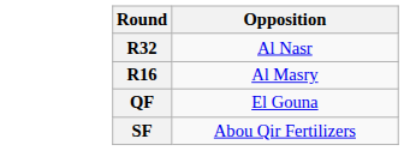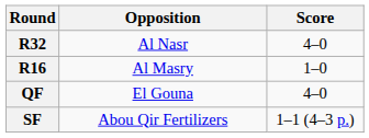+ column: Score | 4–0 | 1–0 | 4–0 | 1–1 (4–3 p.)
